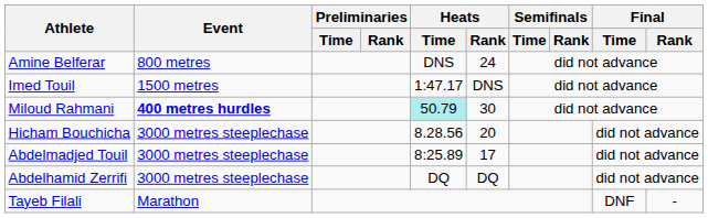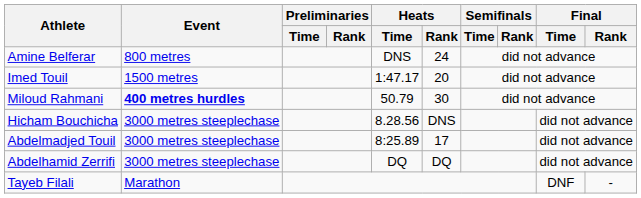Imed Touil | Heats / Rank: DNS -> 20
Miloud Rahmani | Heats / Time: paleturquoise background -> no background
Hicham Bouchicha | Heats / Rank: 20 -> DNS
